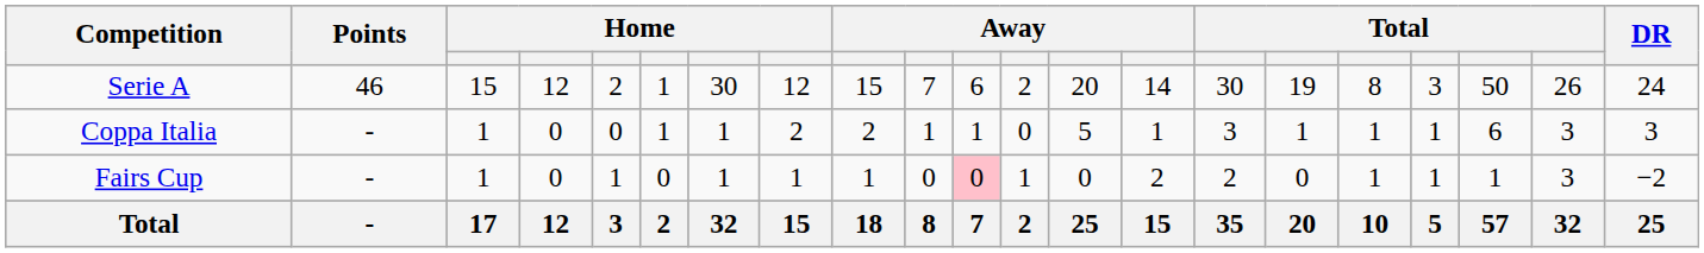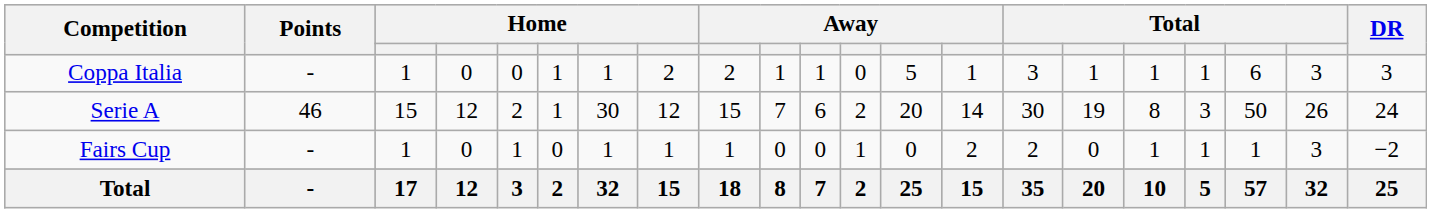rows swapped: Serie A <-> Coppa Italia
Fairs Cup | column 11: pink background -> no background
